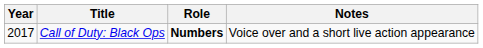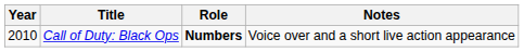Call of Duty: Black Ops | Year: 2017 -> 2010
